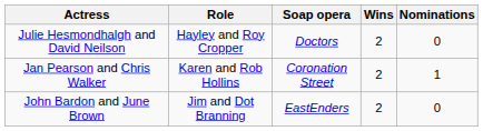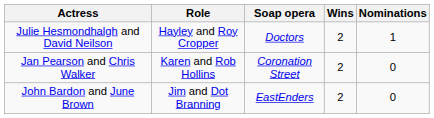Julie Hesmondhalgh and David Neilson | Nominations: 0 -> 1
Jan Pearson and Chris Walker | Nominations: 1 -> 0
